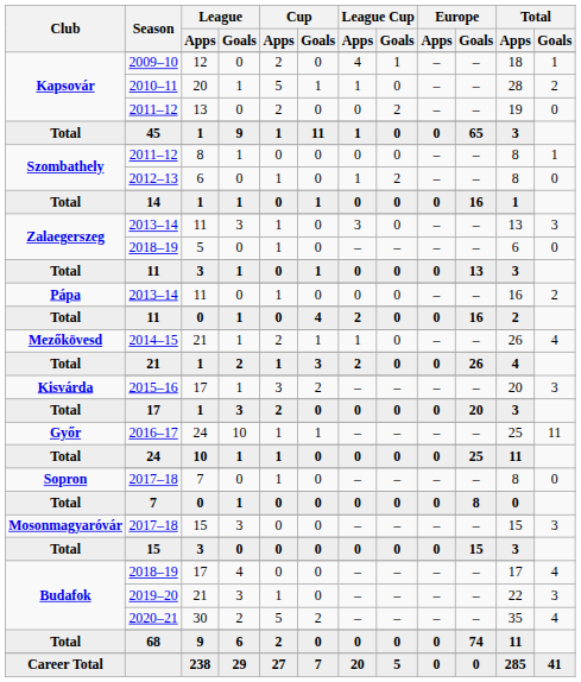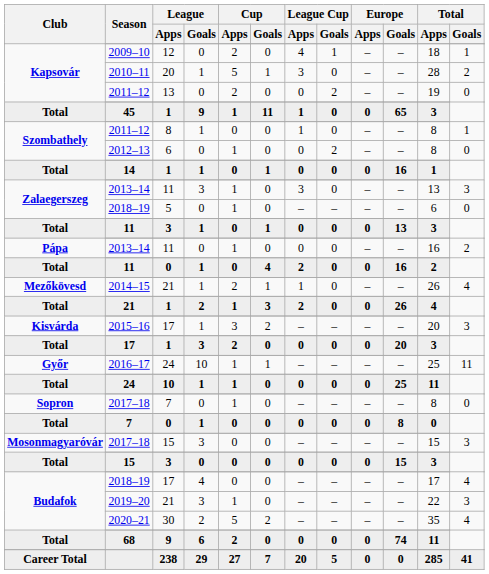2010–11 | League Cup / Apps: 1 -> 3
Szombathely / 2011–12 | League Cup / Apps: 0 -> 1
2012–13 | League Cup / Apps: 1 -> 0
